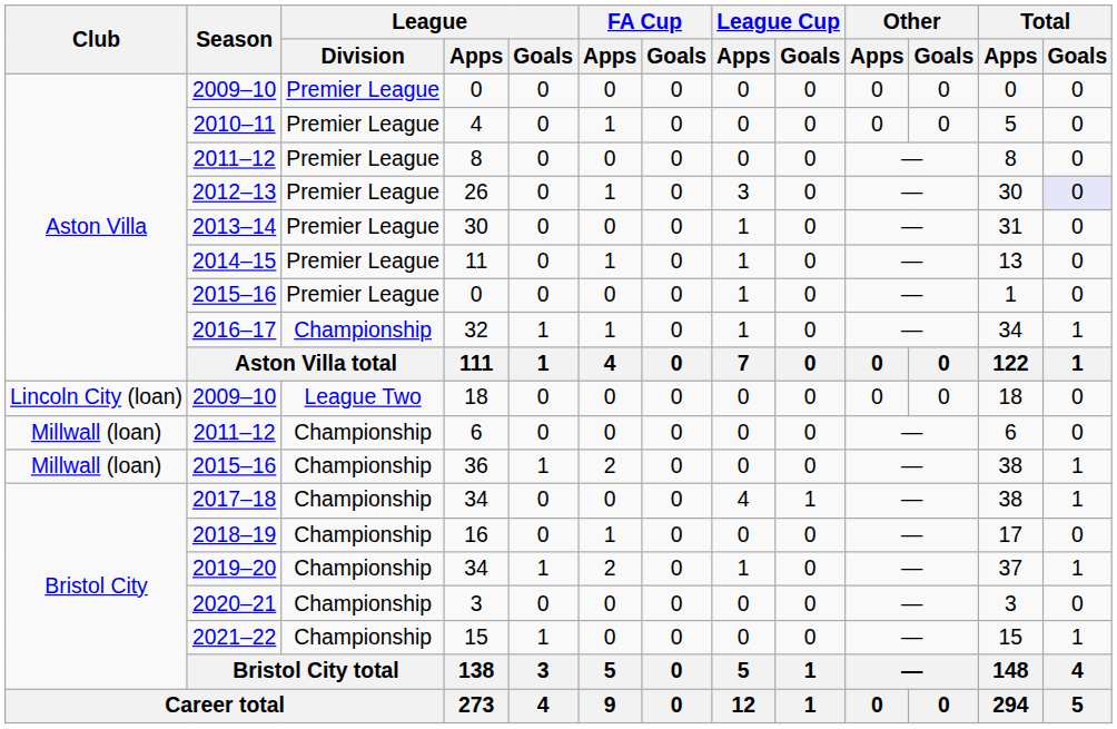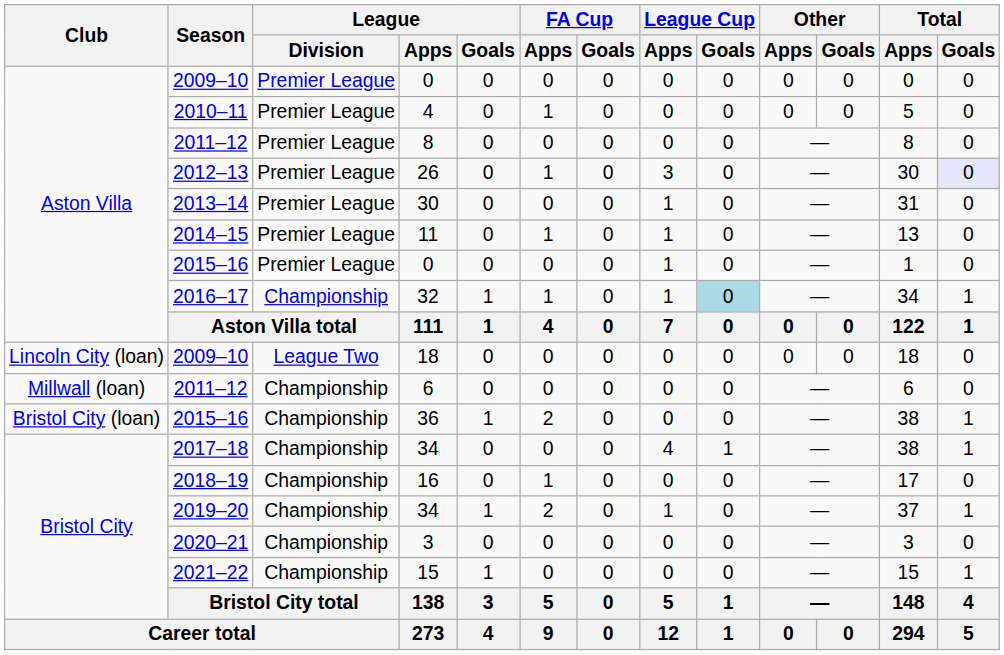32 | League Cup / Goals: no background -> lightblue background
36 | Club: Millwall (loan) -> Bristol City (loan)
